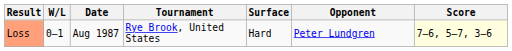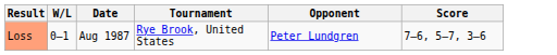- column: Surface | Hard
Loss | Score: lightyellow background -> no background
